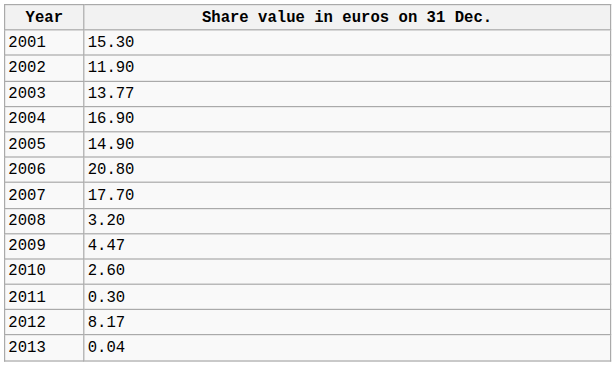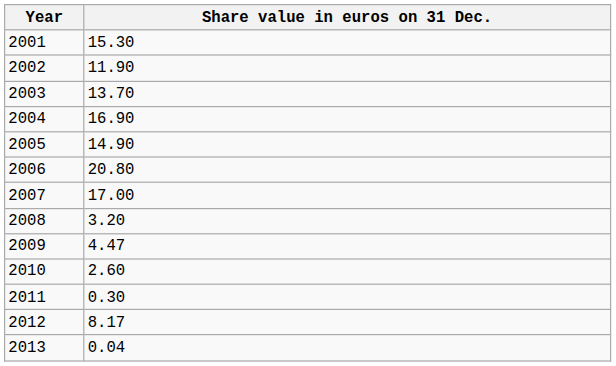2003 | Share value in euros on 31 Dec.: 13.77 -> 13.70
2007 | Share value in euros on 31 Dec.: 17.70 -> 17.00
